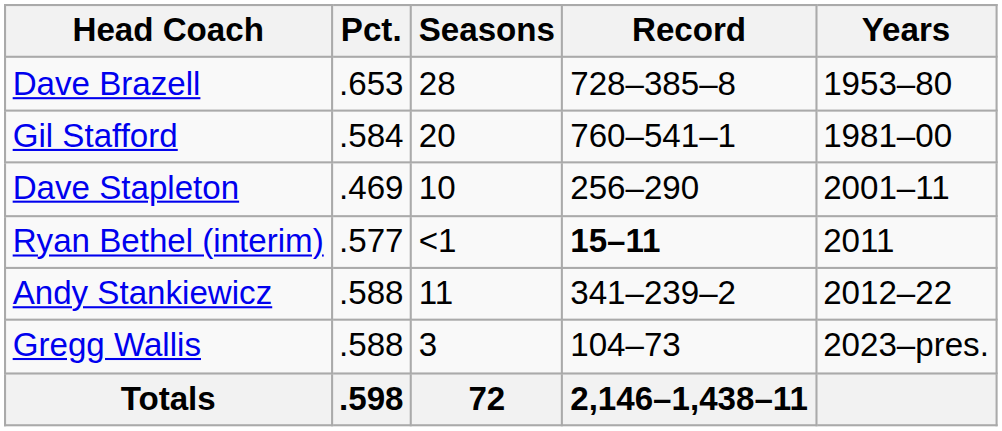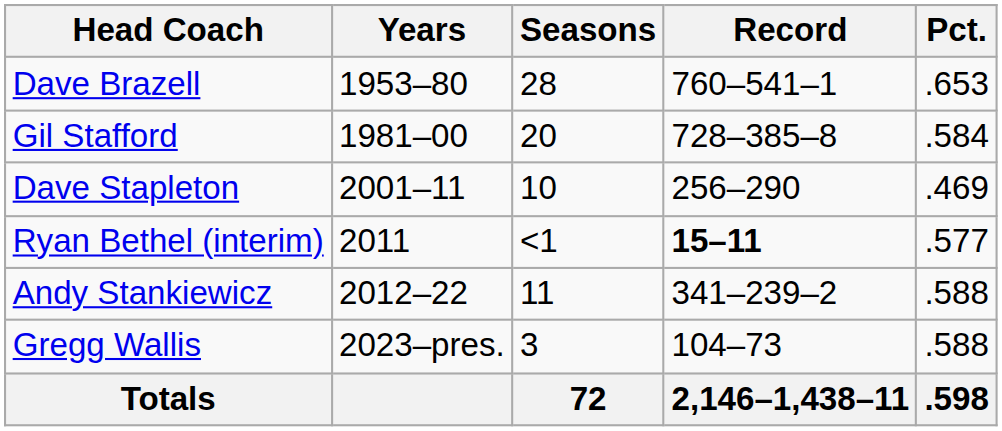columns swapped: Years <-> Pct.
Dave Brazell | Record: 728–385–8 -> 760–541–1
Gil Stafford | Record: 760–541–1 -> 728–385–8
